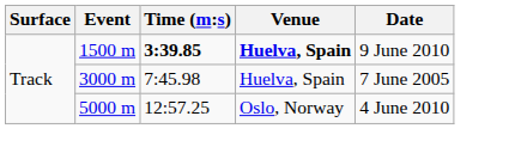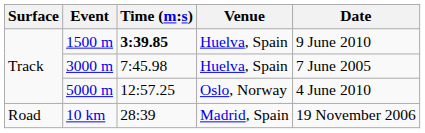1500 m | Venue: bold -> normal
+ row: Road | 10 km | 28:39 | Madrid, Spain | 19 November 2006
